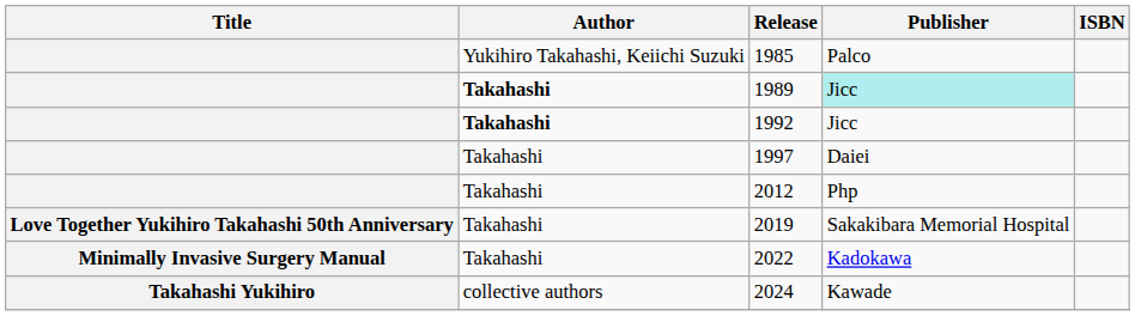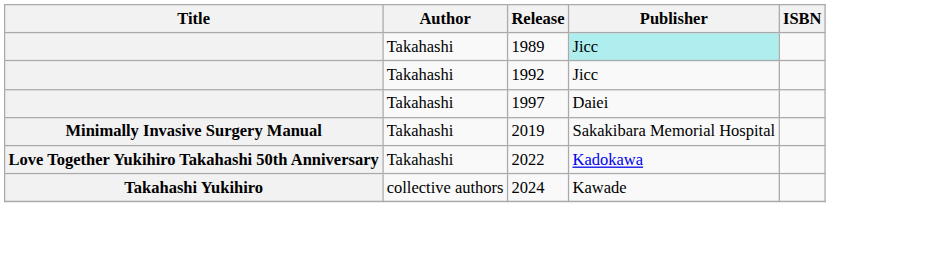- row: Yukihiro Takahashi, Keiichi Suzuki | 1985 | Palco
1989 | Author: bold -> normal
1992 | Author: bold -> normal
- row: Takahashi | 2012 | Php
2019 | Title: Love Together Yukihiro Takahashi 50th Anniversary -> Minimally Invasive Surgery Manual
2022 | Title: Minimally Invasive Surgery Manual -> Love Together Yukihiro Takahashi 50th Anniversary
